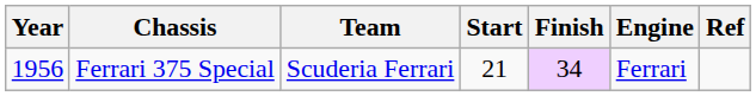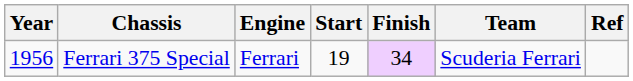columns swapped: Engine <-> Team
Ferrari 375 Special | Start: 21 -> 19
